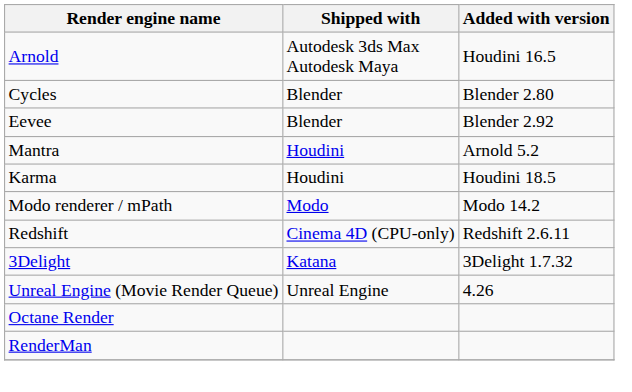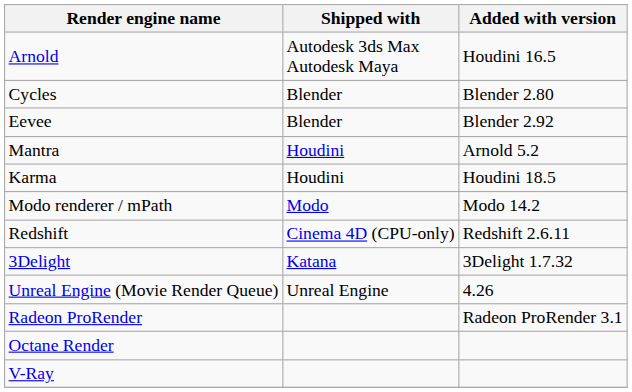+ row: Radeon ProRender | Radeon ProRender 3.1
- row: RenderMan
+ row: V-Ray
